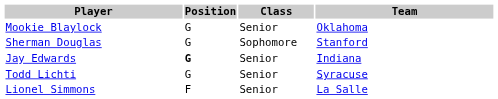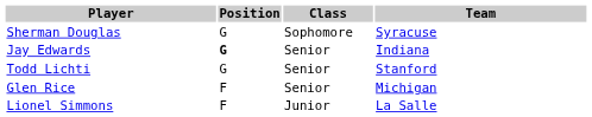- row: Mookie Blaylock | G | Senior | Oklahoma
Sherman Douglas | Team: Stanford -> Syracuse
Todd Lichti | Team: Syracuse -> Stanford
+ row: Glen Rice | F | Senior | Michigan
Lionel Simmons | Class: Senior -> Junior
